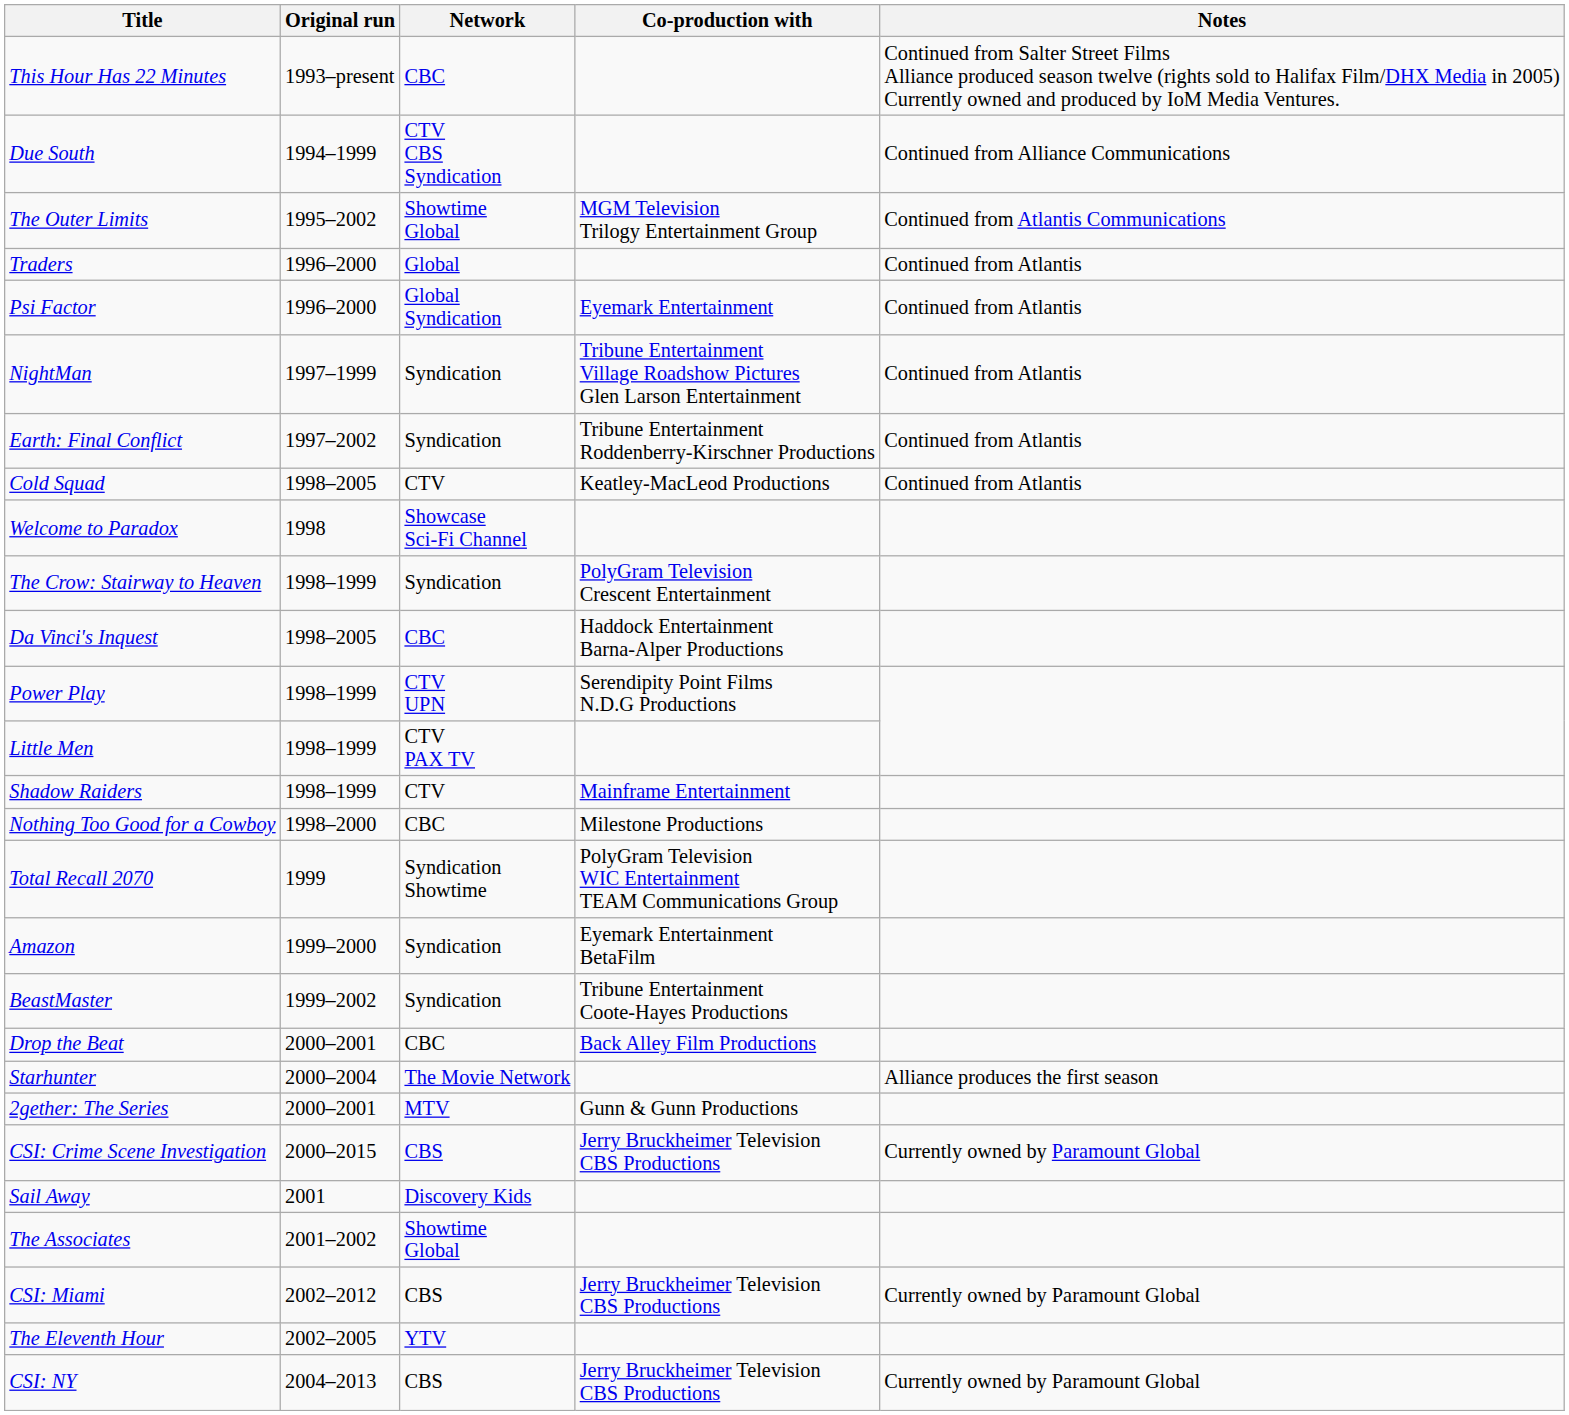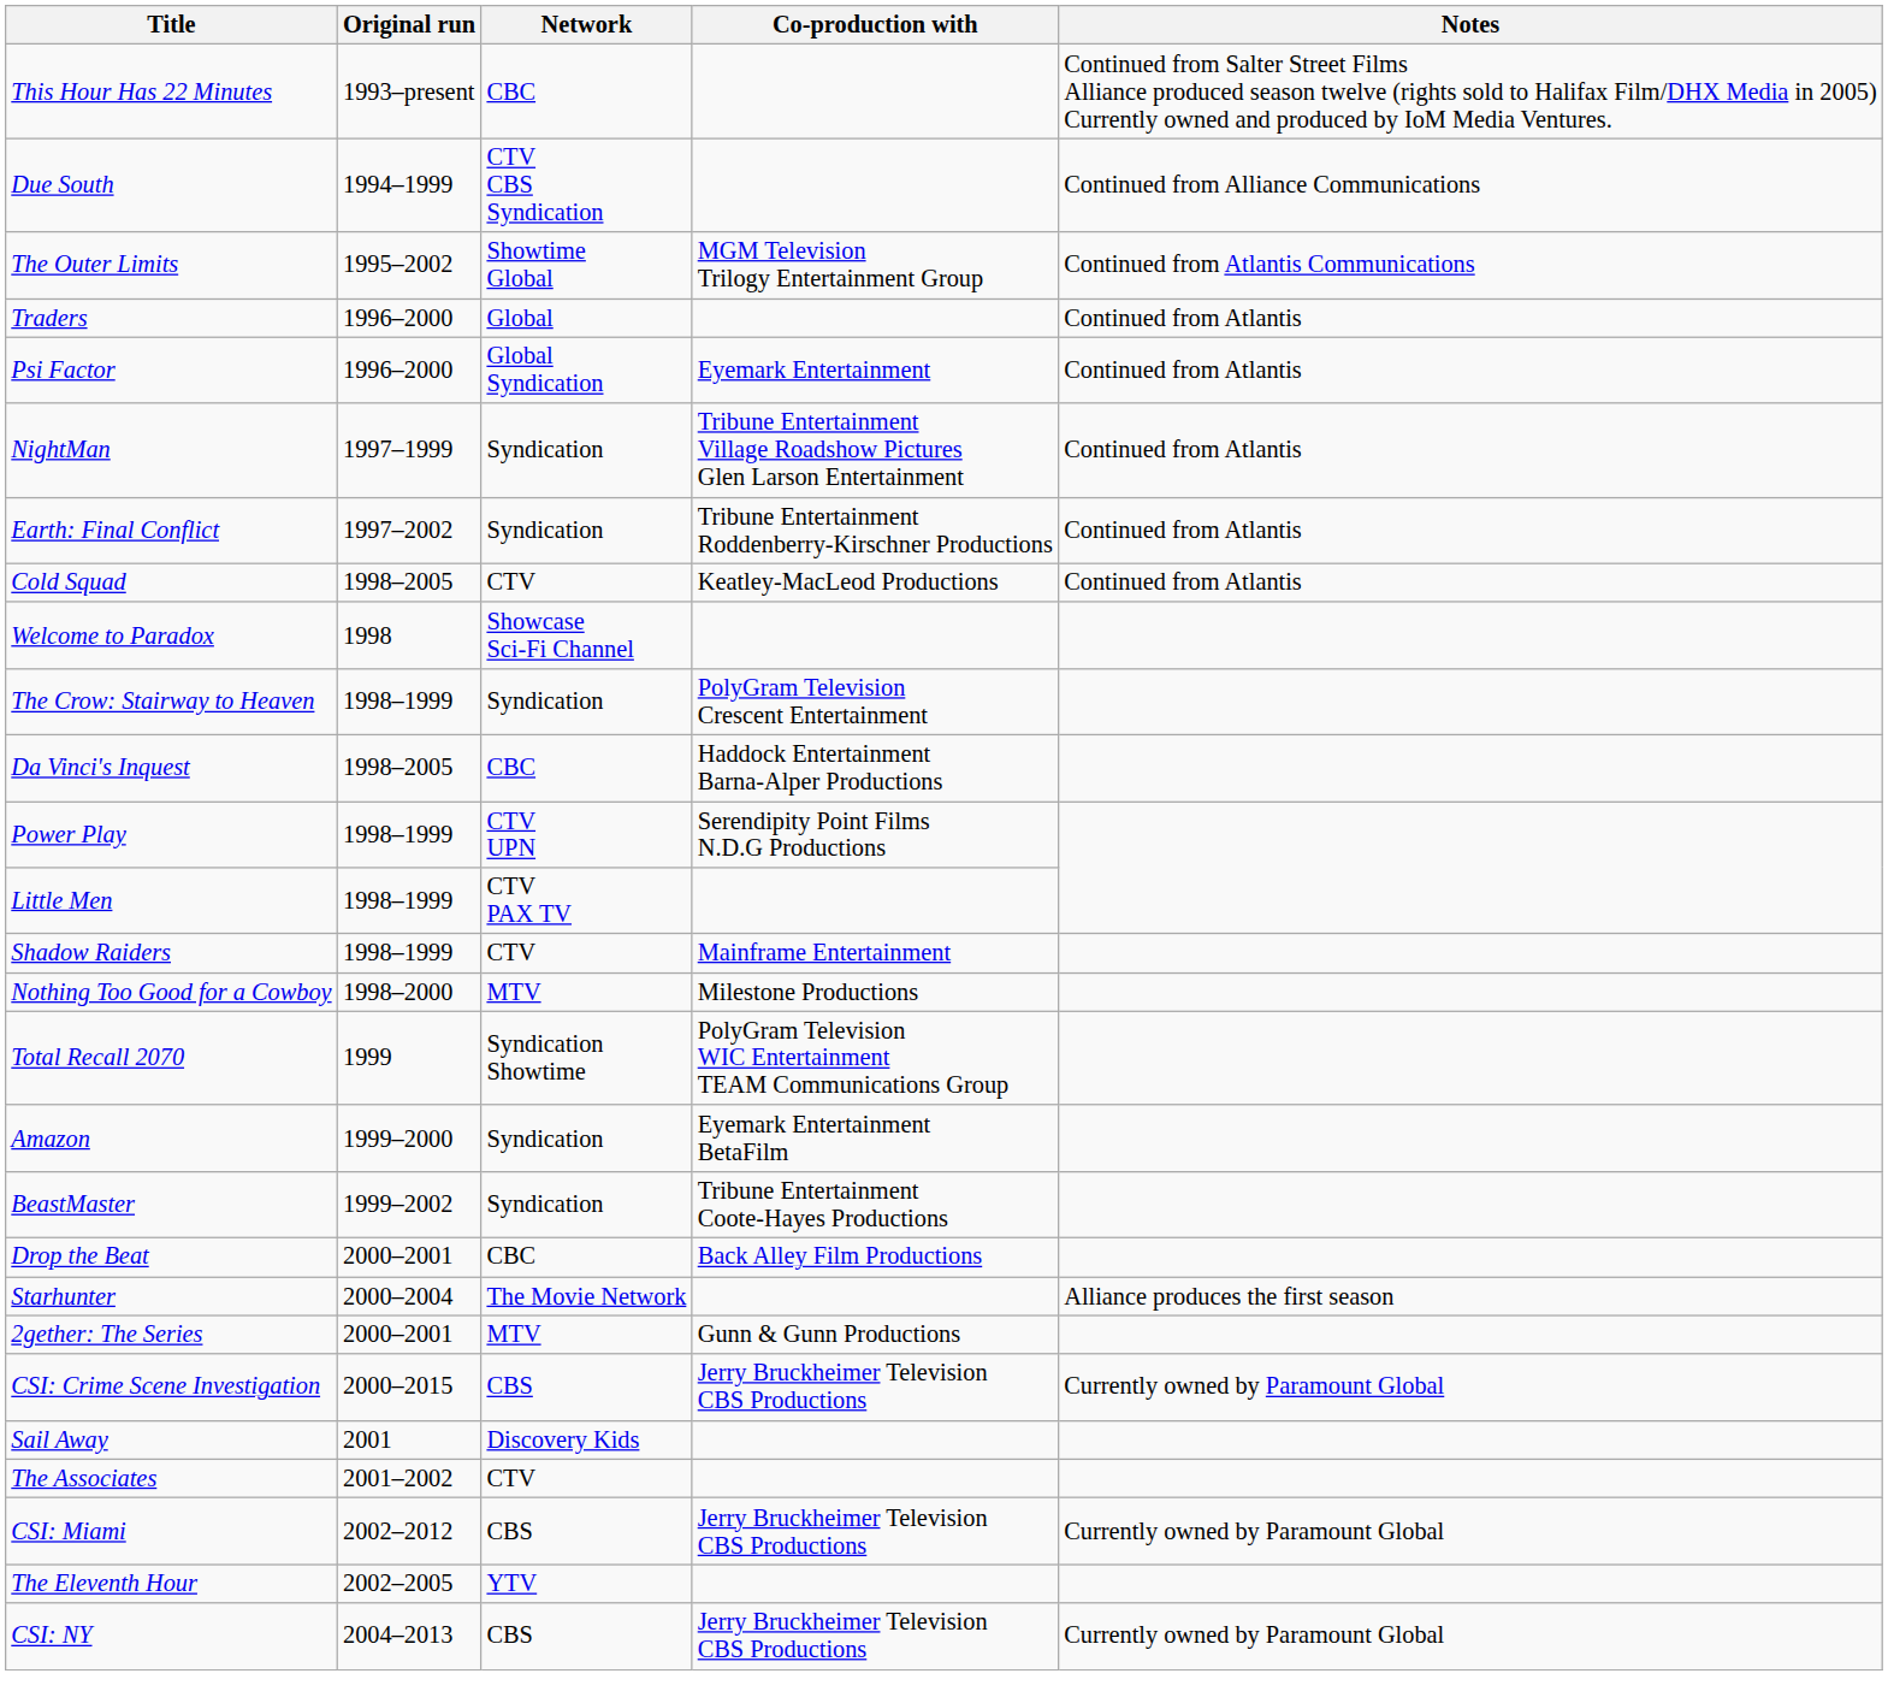Nothing Too Good for a Cowboy | Network: CBC -> MTV
The Associates | Network: Showtime Global -> CTV
